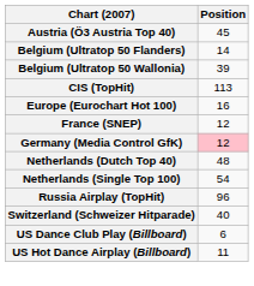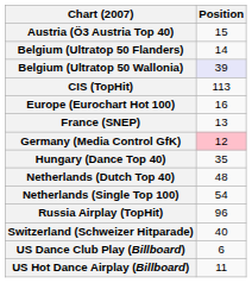Austria (Ö3 Austria Top 40) | Position: 45 -> 15
Belgium (Ultratop 50 Wallonia) | Position: no background -> lavender background
France (SNEP) | Position: 12 -> 13
+ row: Hungary (Dance Top 40) | 35
